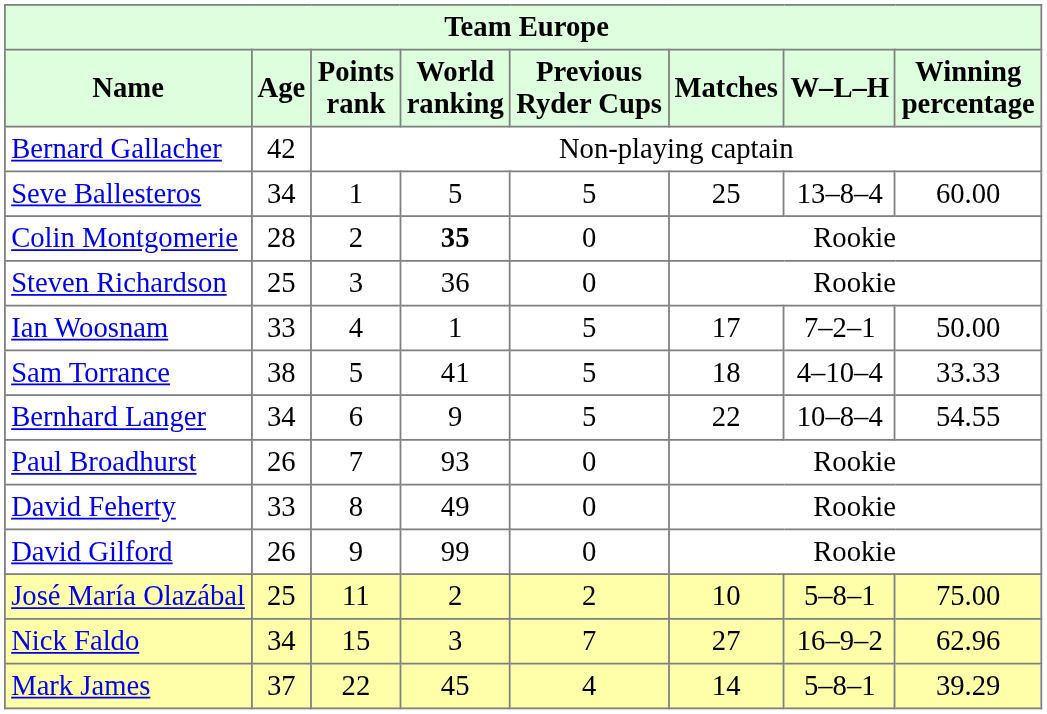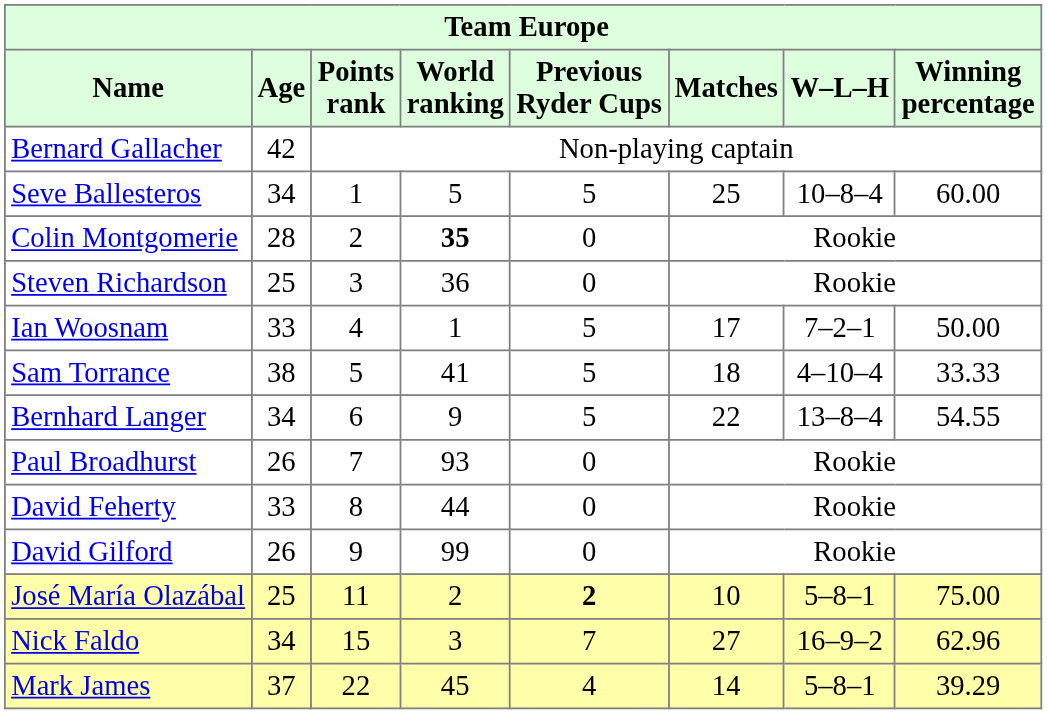Seve Ballesteros | W–L–H: 13–8–4 -> 10–8–4
Bernhard Langer | W–L–H: 10–8–4 -> 13–8–4
David Feherty | World ranking: 49 -> 44
José María Olazábal | Previous Ryder Cups: normal -> bold
